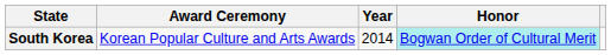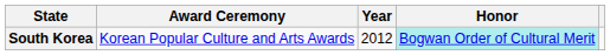South Korea | Year: 2014 -> 2012
